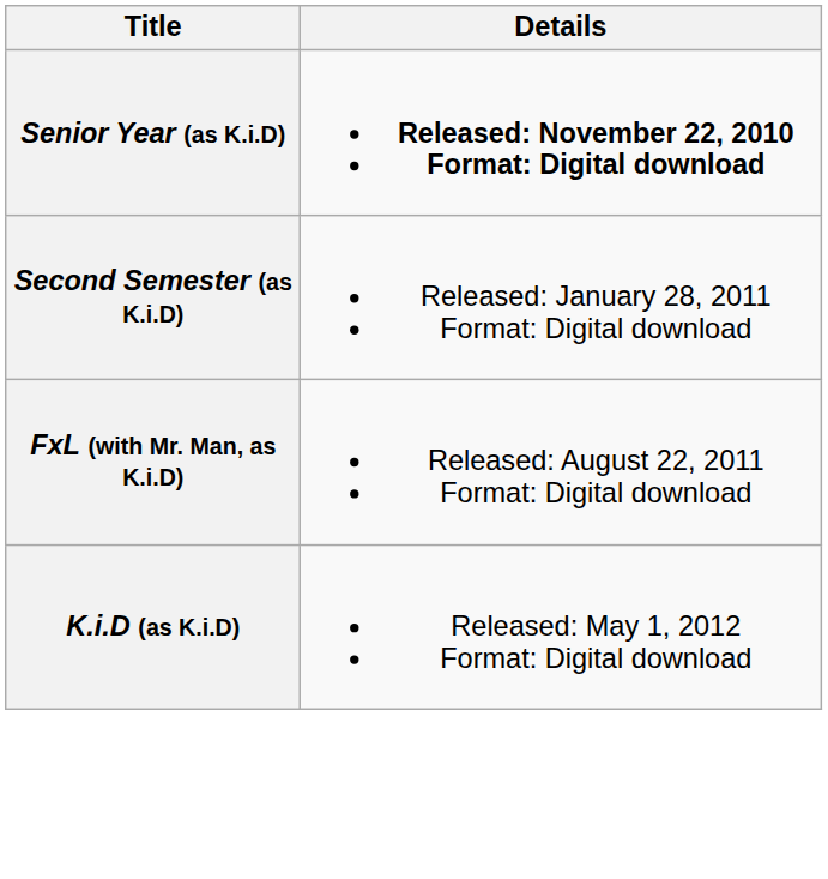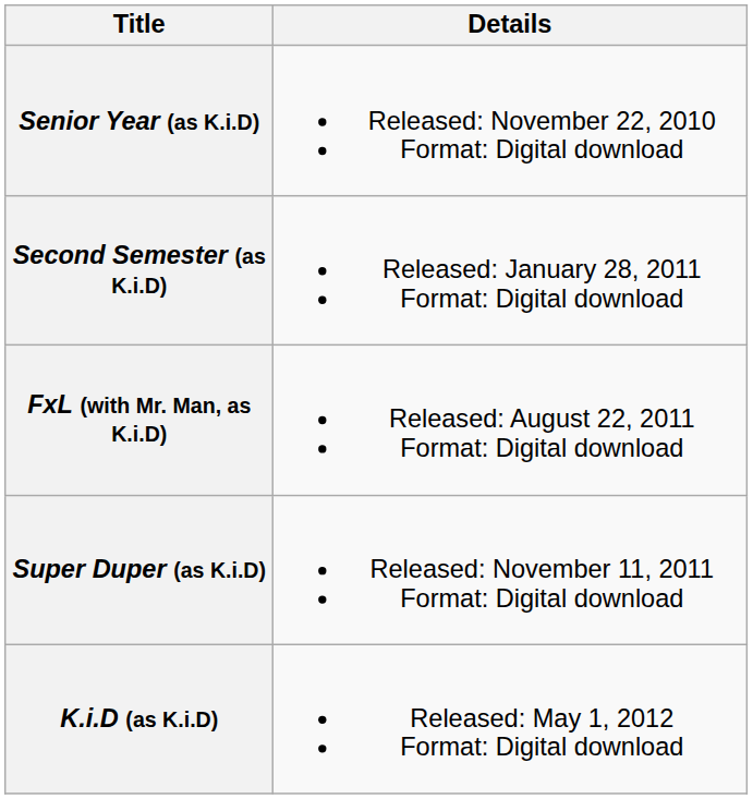Senior Year (as K.i.D) | Details: bold -> normal
+ row: Super Duper (as K.i.D) | Released: November 11, 2011 Format: Digital download
